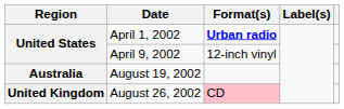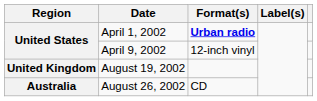August 19, 2002 | Region: Australia -> United Kingdom
August 26, 2002 | Region: United Kingdom -> Australia
August 26, 2002 | Format(s): pink background -> no background
